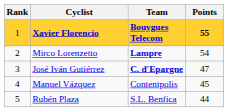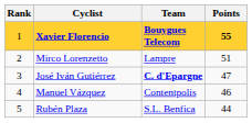Mirco Lorenzetto | Team: bold -> normal
Mirco Lorenzetto | Points: 54 -> 51
Manuel Vázquez | Points: 45 -> 46
